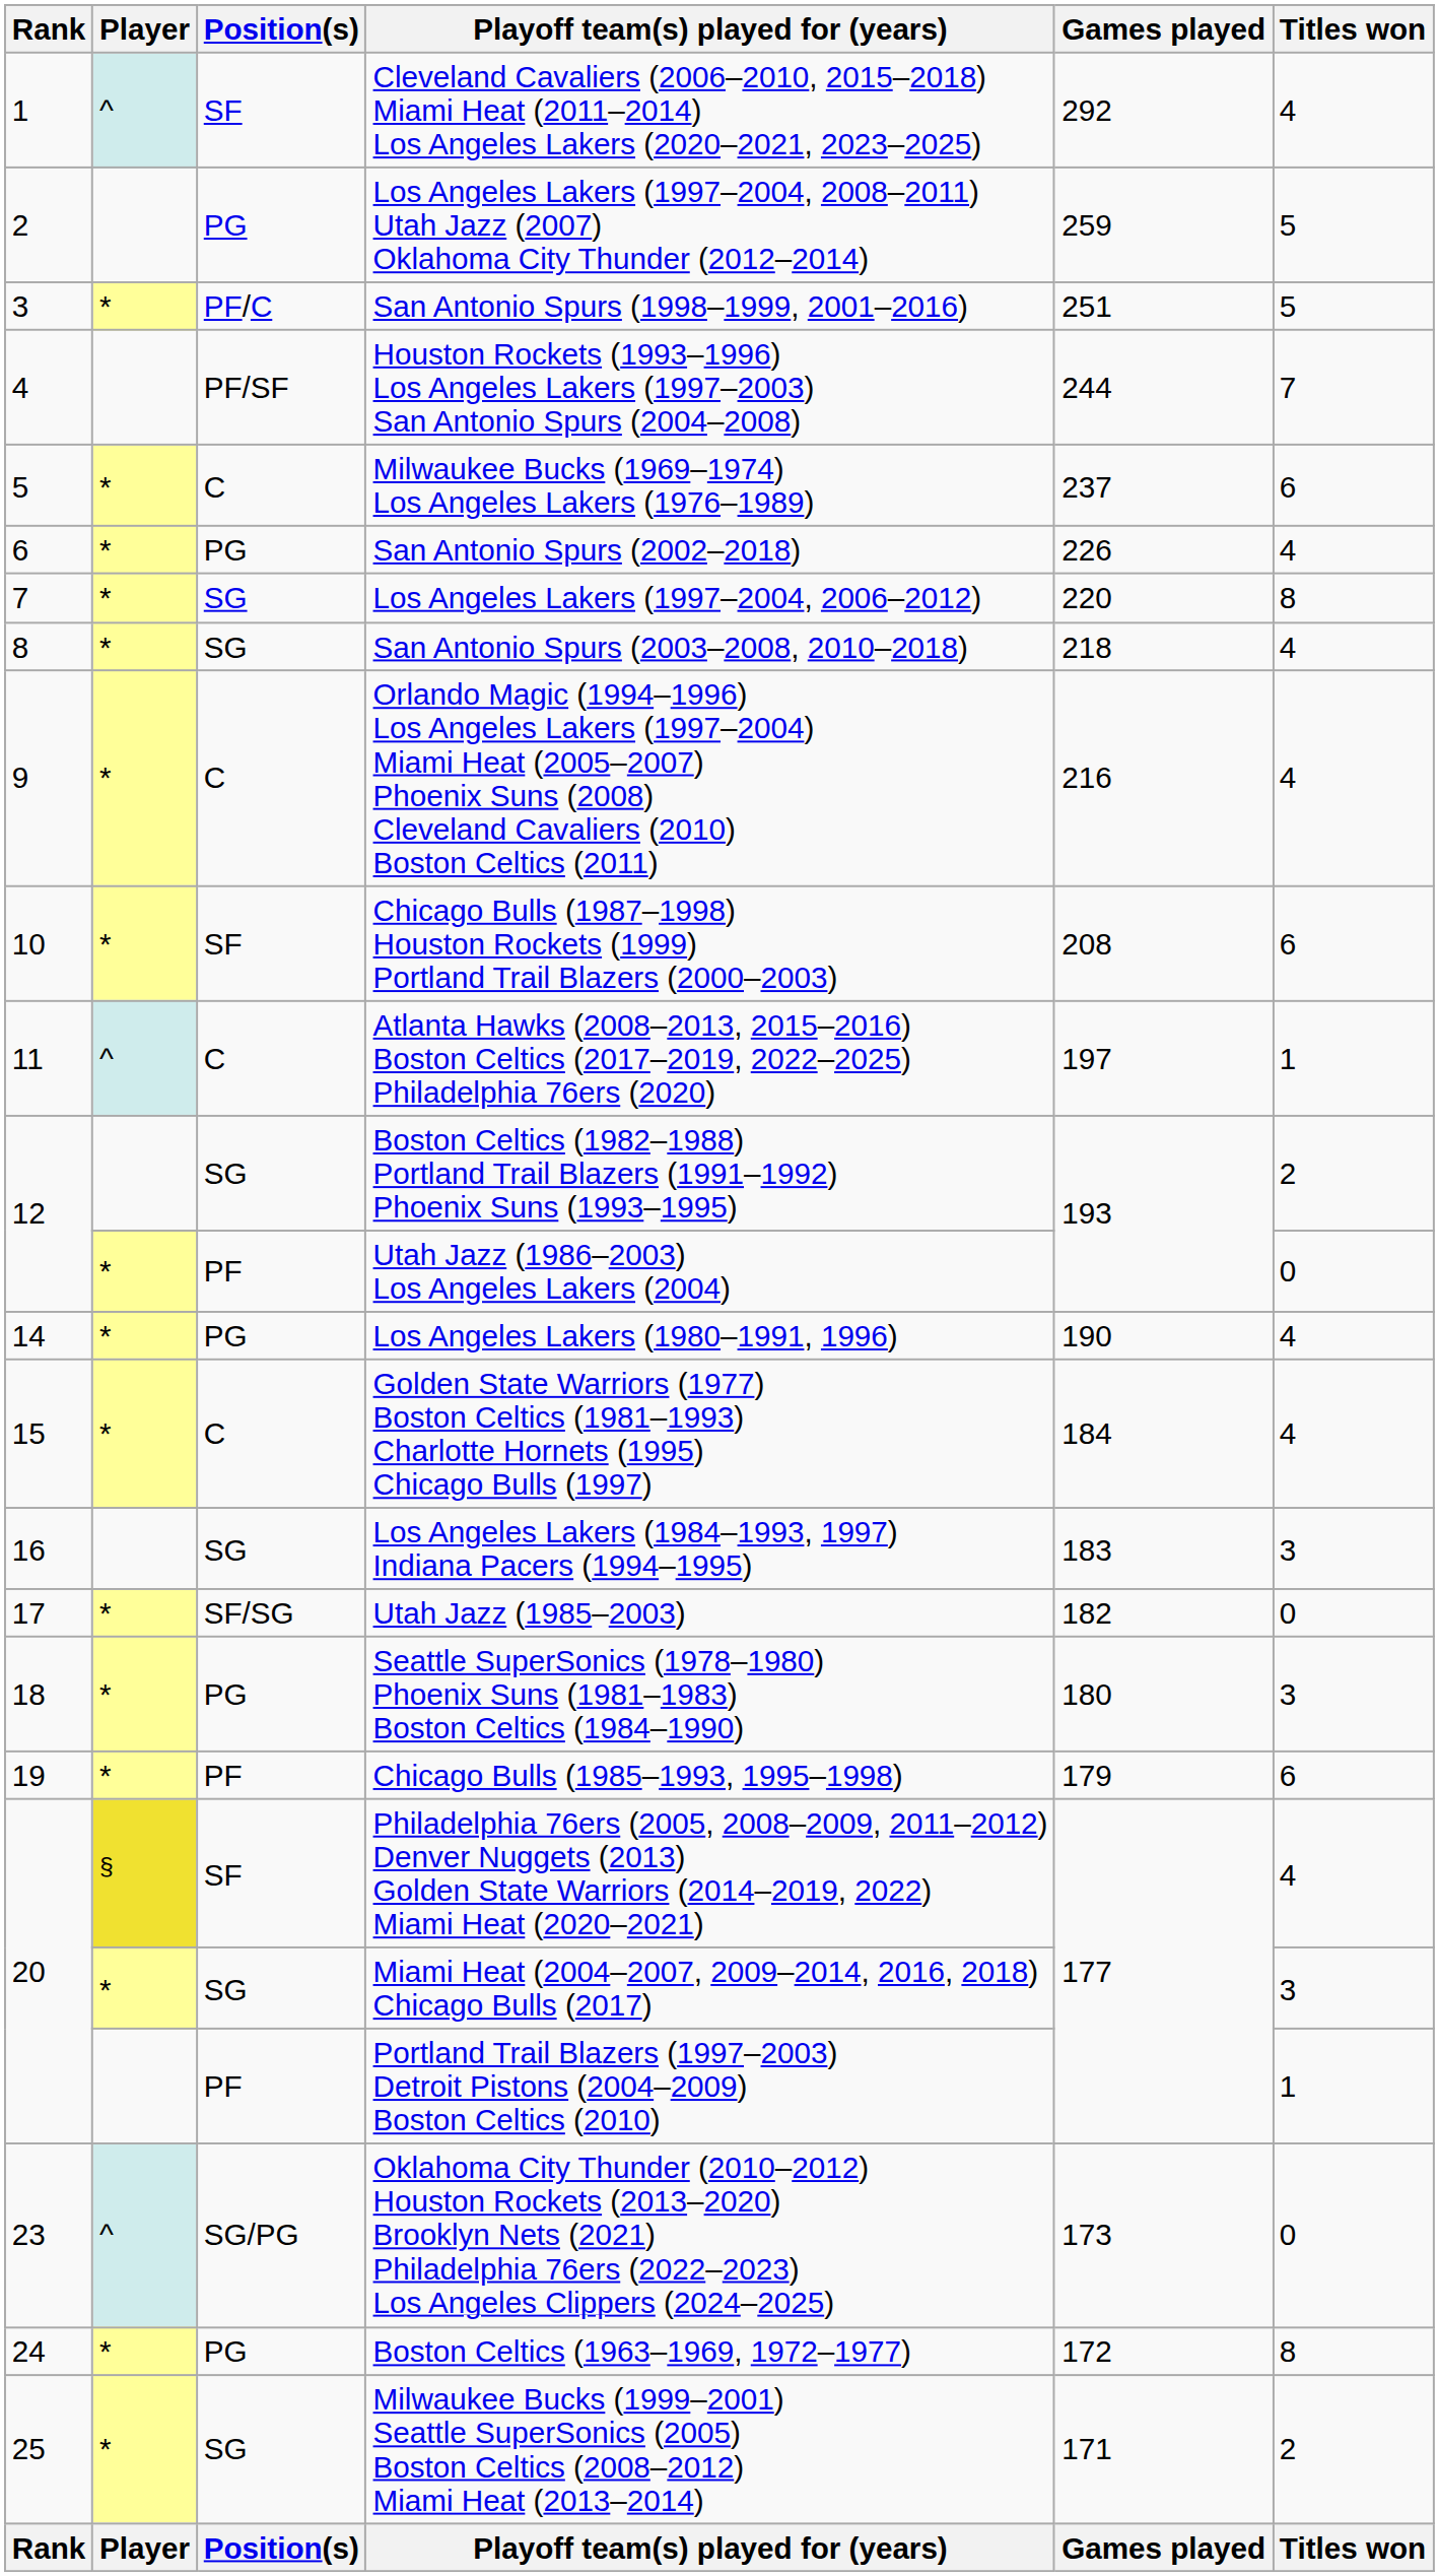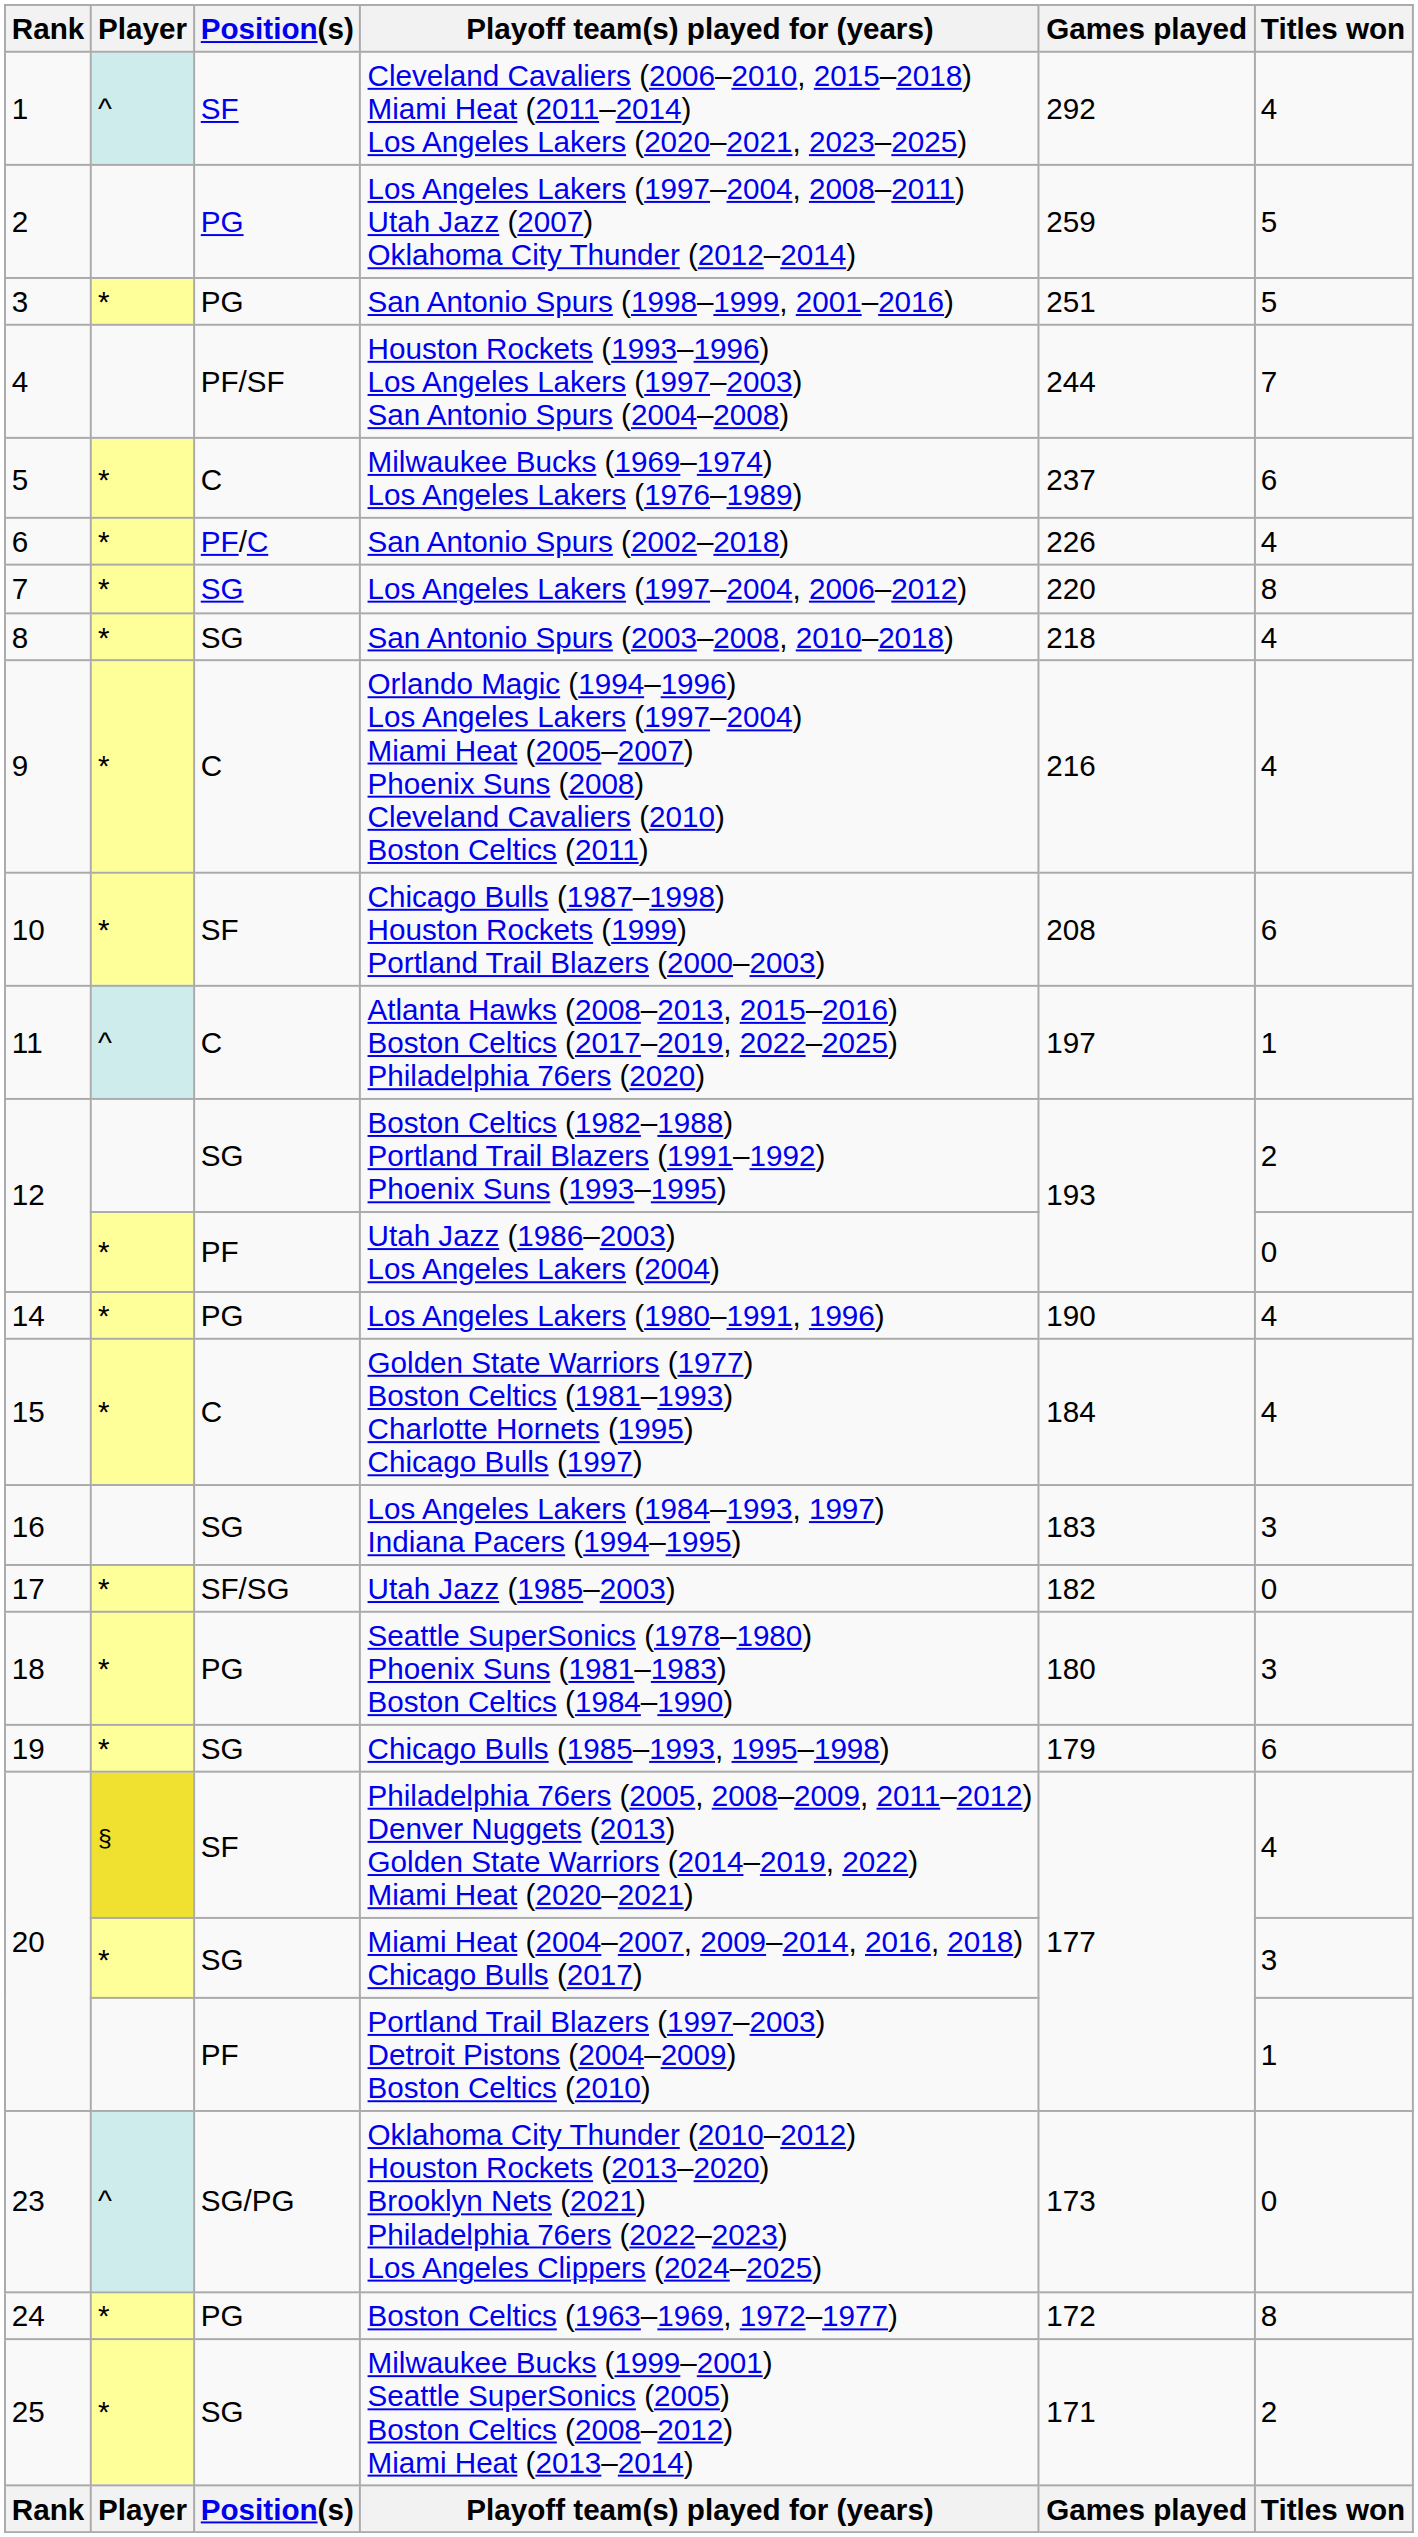San Antonio Spurs (1998–1999, 2001–2016) | Position(s): PF/C -> PG
San Antonio Spurs (2002–2018) | Position(s): PG -> PF/C
Chicago Bulls (1985–1993, 1995–1998) | Position(s): PF -> SG
